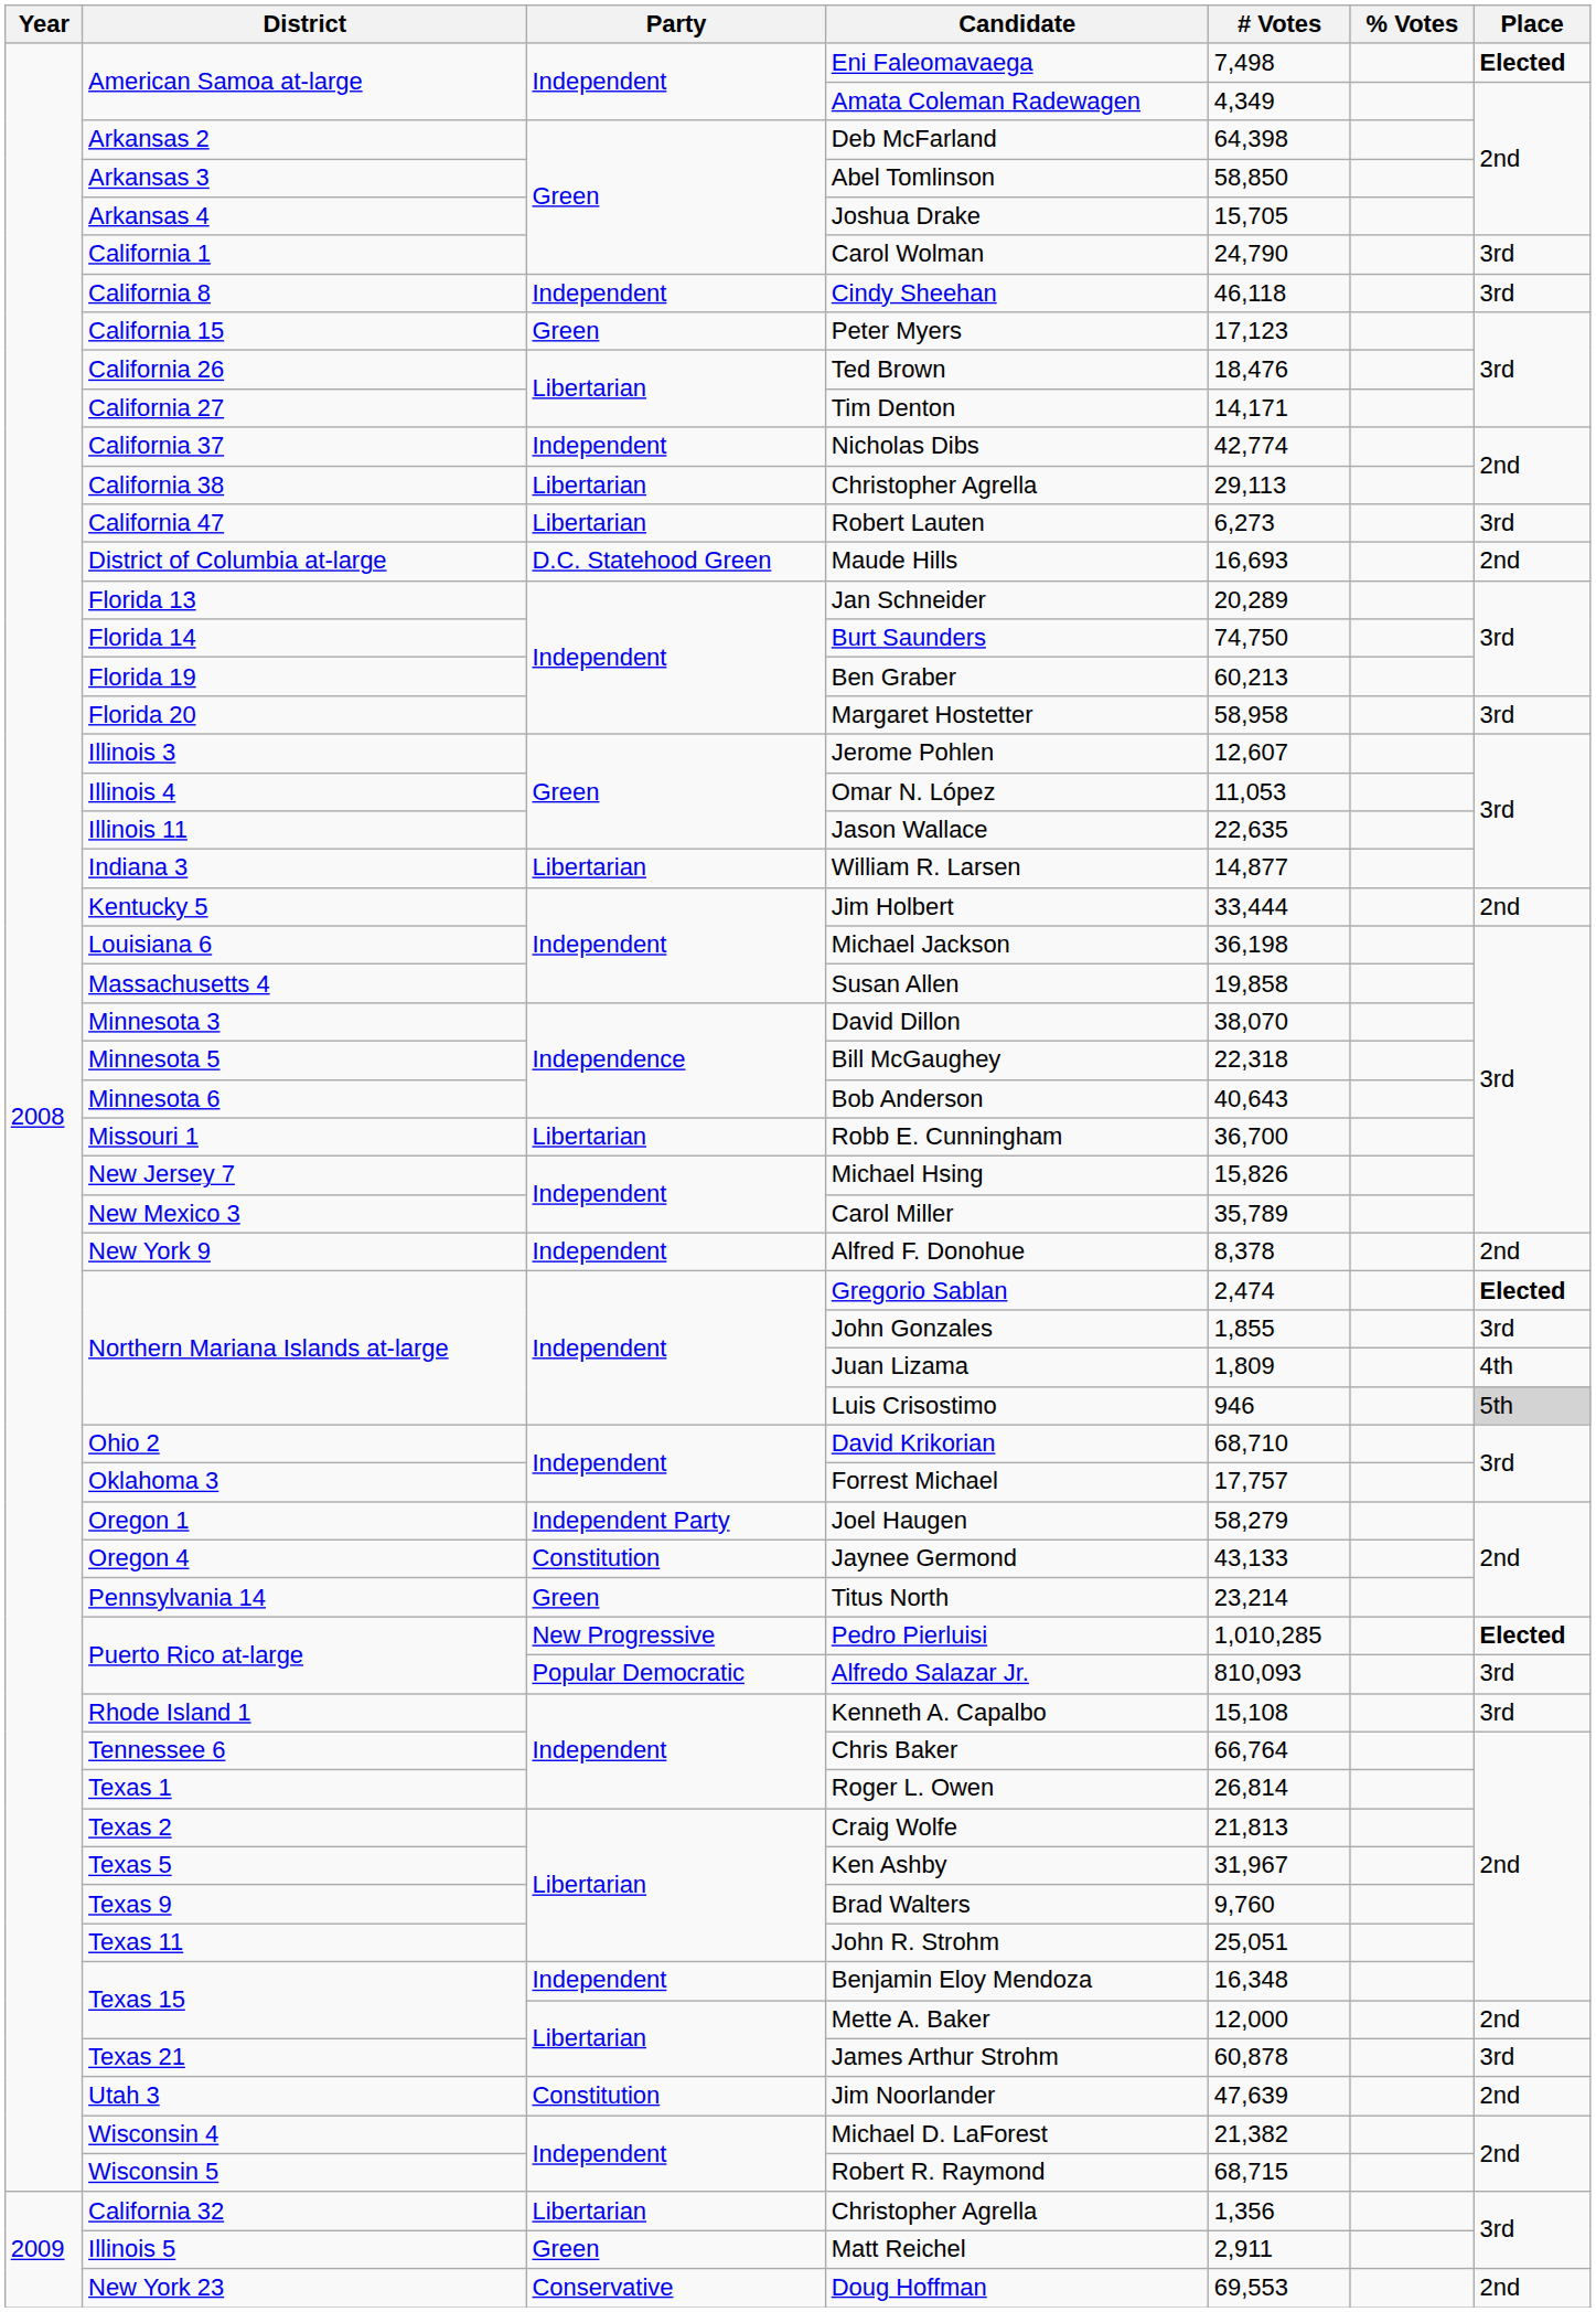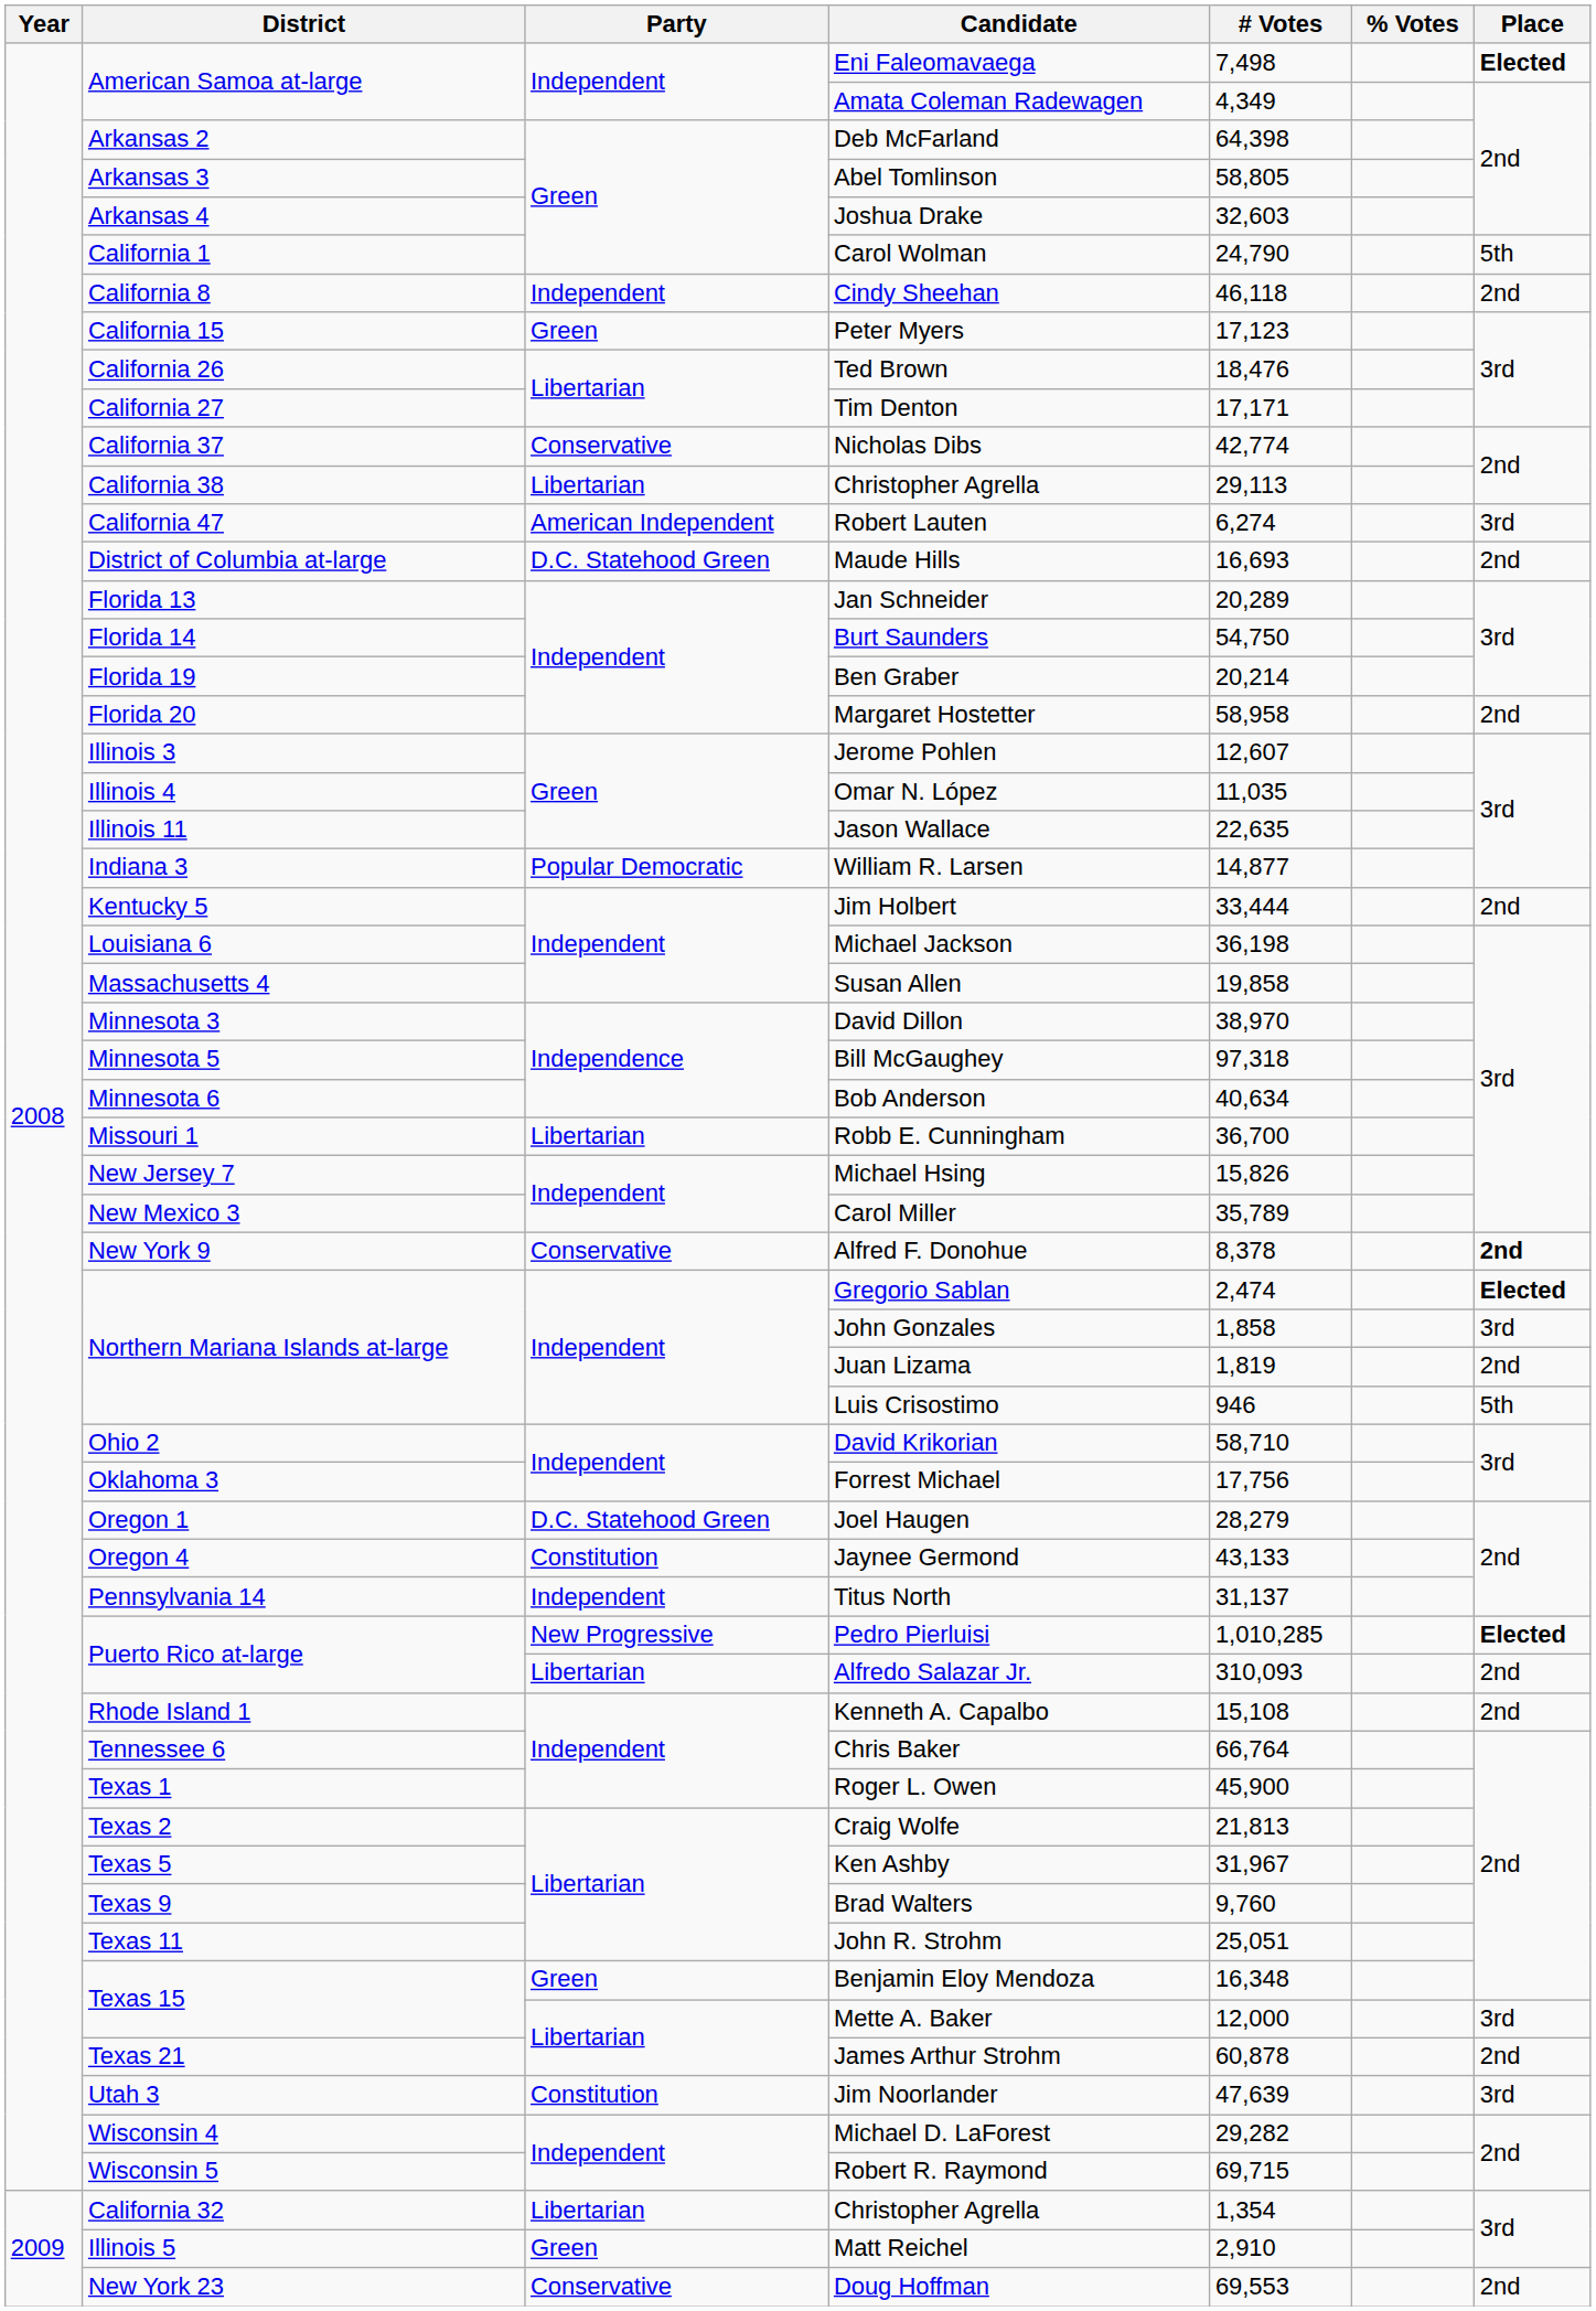Abel Tomlinson | # Votes: 58,850 -> 58,805
Joshua Drake | # Votes: 15,705 -> 32,603
Carol Wolman | Place: 3rd -> 5th
Cindy Sheehan | Place: 3rd -> 2nd
Tim Denton | # Votes: 14,171 -> 17,171
Nicholas Dibs | Party: Independent -> Conservative
Robert Lauten | Party: Libertarian -> American Independent
Robert Lauten | # Votes: 6,273 -> 6,274
Burt Saunders | # Votes: 74,750 -> 54,750
Ben Graber | # Votes: 60,213 -> 20,214
Margaret Hostetter | Place: 3rd -> 2nd
Omar N. López | # Votes: 11,053 -> 11,035
William R. Larsen | Party: Libertarian -> Popular Democratic
David Dillon | # Votes: 38,070 -> 38,970
Bill McGaughey | # Votes: 22,318 -> 97,318
Bob Anderson | # Votes: 40,643 -> 40,634
Alfred F. Donohue | Party: Independent -> Conservative
Alfred F. Donohue | Place: normal -> bold
John Gonzales | # Votes: 1,855 -> 1,858
Juan Lizama | # Votes: 1,809 -> 1,819
Juan Lizama | Place: 4th -> 2nd
Luis Crisostimo | Place: lightgrey background -> no background
David Krikorian | # Votes: 68,710 -> 58,710
Forrest Michael | # Votes: 17,757 -> 17,756
Joel Haugen | Party: Independent Party -> D.C. Statehood Green
Joel Haugen | # Votes: 58,279 -> 28,279
Titus North | Party: Green -> Independent
Titus North | # Votes: 23,214 -> 31,137
Alfredo Salazar Jr. | Party: Popular Democratic -> Libertarian
Alfredo Salazar Jr. | # Votes: 810,093 -> 310,093
Alfredo Salazar Jr. | Place: 3rd -> 2nd
Kenneth A. Capalbo | Place: 3rd -> 2nd
Roger L. Owen | # Votes: 26,814 -> 45,900
Benjamin Eloy Mendoza | Party: Independent -> Green
Mette A. Baker | Place: 2nd -> 3rd
James Arthur Strohm | Place: 3rd -> 2nd
Jim Noorlander | Place: 2nd -> 3rd
Michael D. LaForest | # Votes: 21,382 -> 29,282
Robert R. Raymond | # Votes: 68,715 -> 69,715
California 32 / Christopher Agrella | # Votes: 1,356 -> 1,354
Matt Reichel | # Votes: 2,911 -> 2,910
